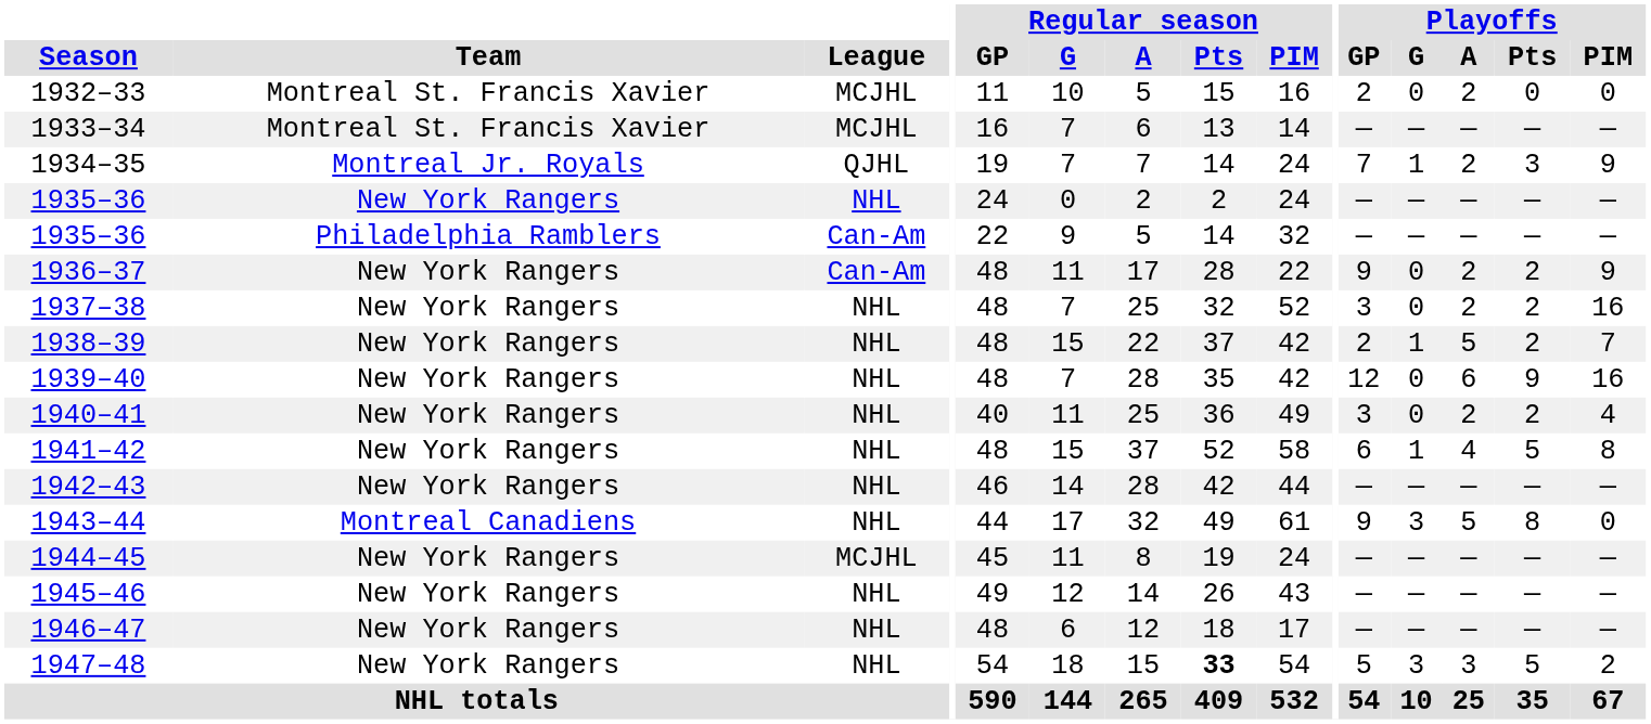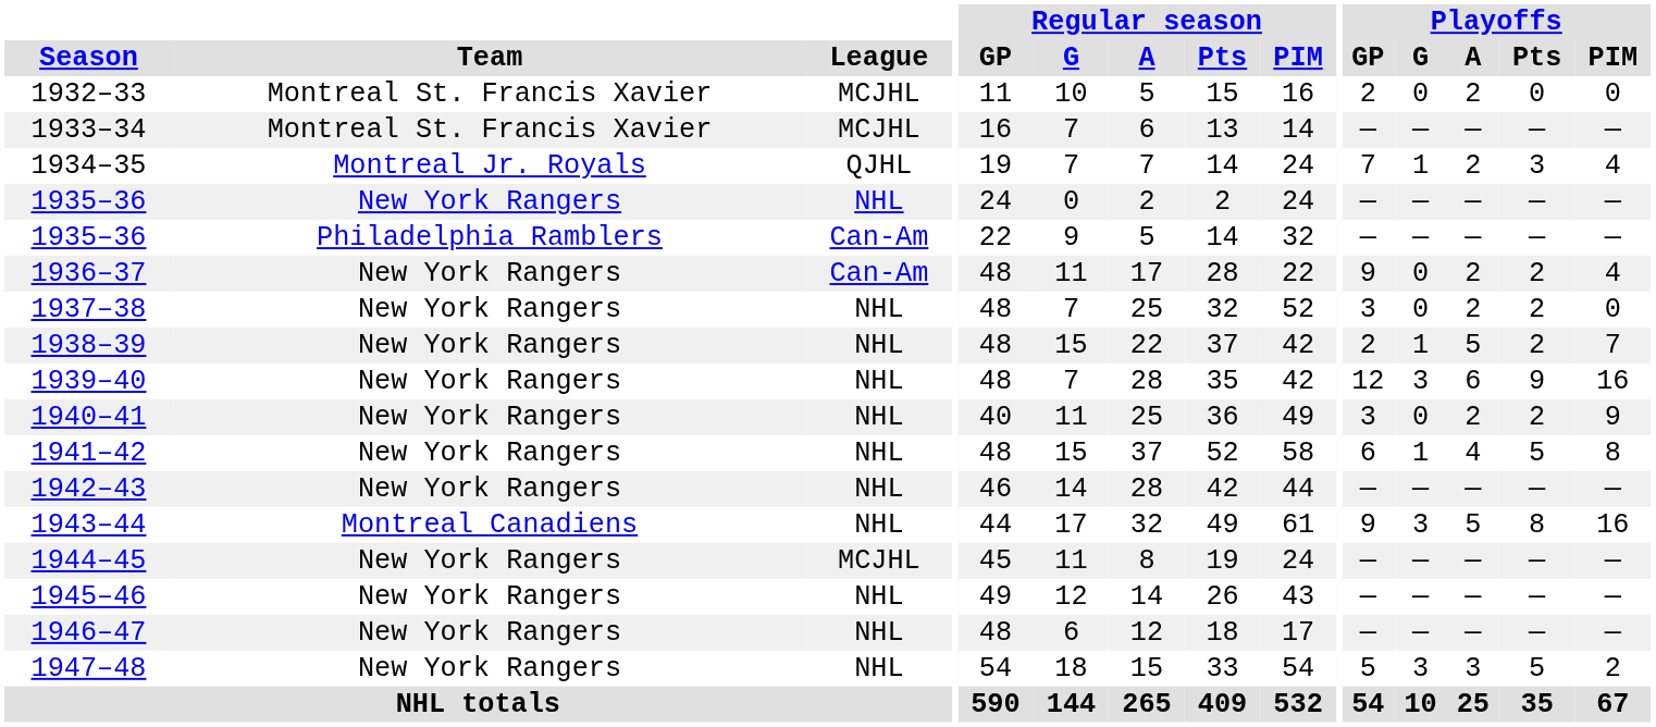1934–35 | Playoffs / PIM: 9 -> 4
1936–37 | Playoffs / PIM: 9 -> 4
1937–38 | Playoffs / PIM: 16 -> 0
1939–40 | Playoffs / G: 0 -> 3
1940–41 | Playoffs / PIM: 4 -> 9
1943–44 | Playoffs / PIM: 0 -> 16
1947–48 | Regular season / Pts: bold -> normal
